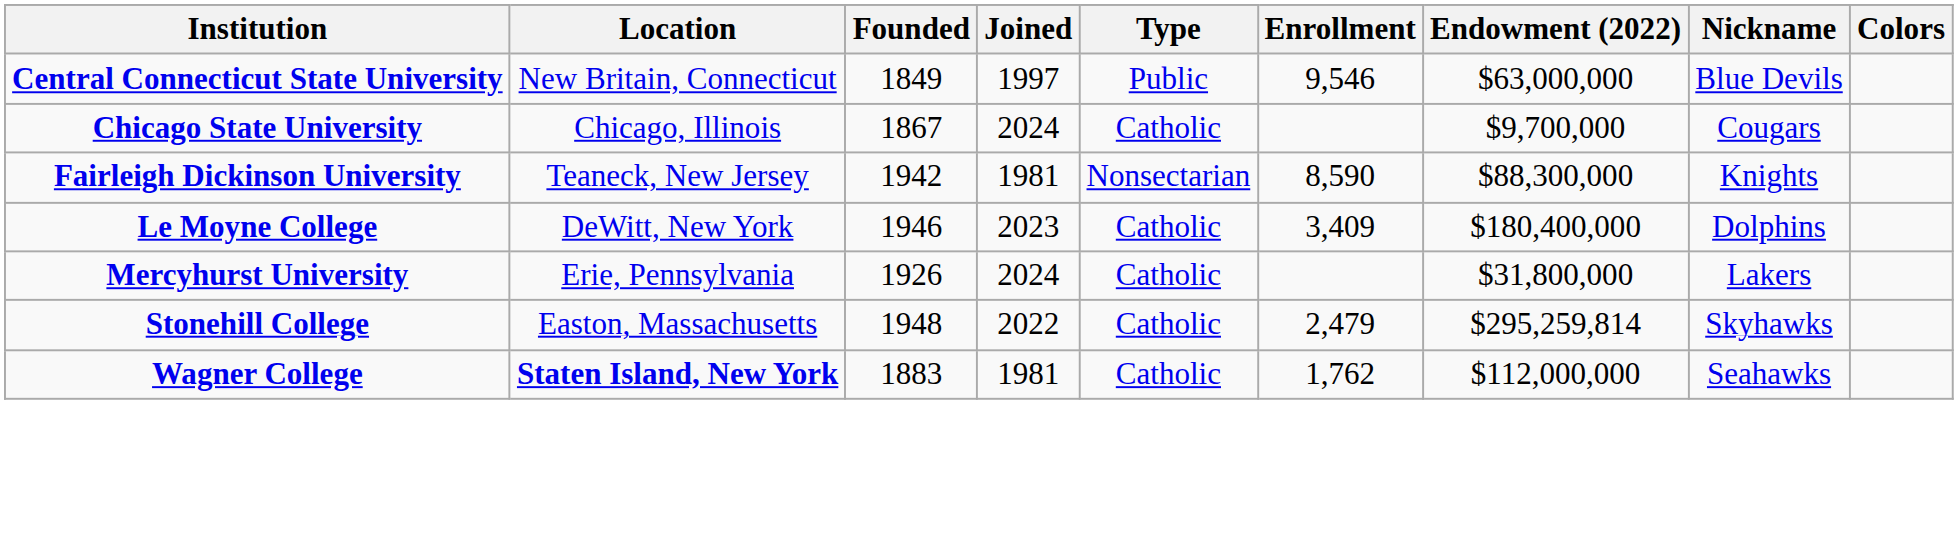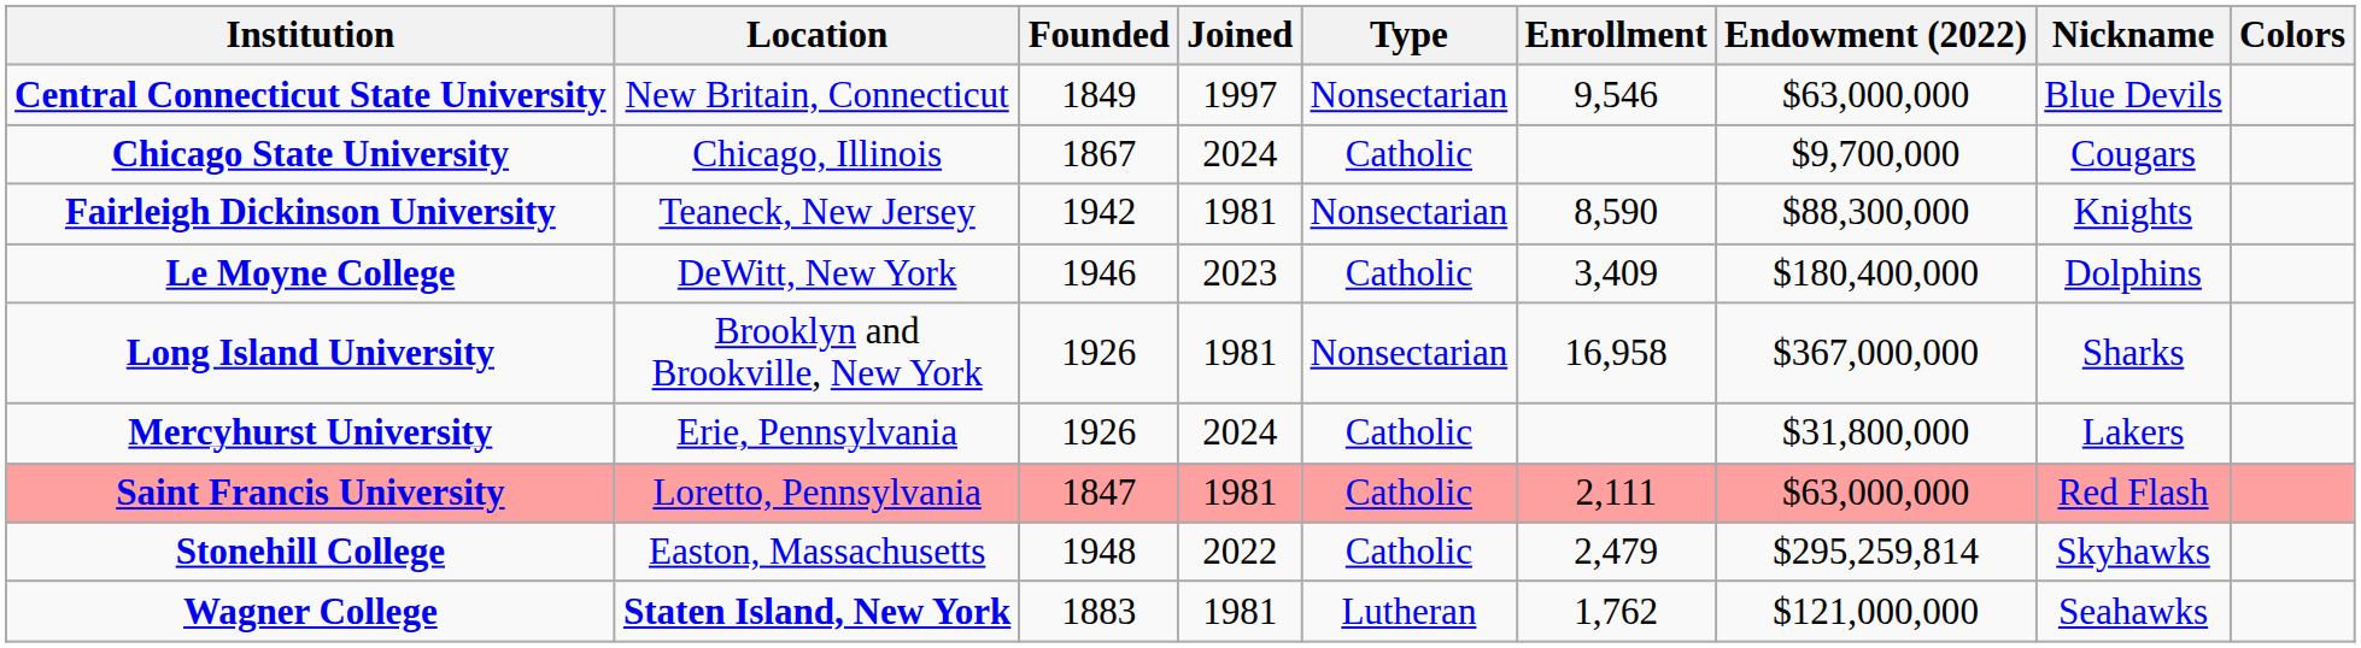Central Connecticut State University | Type: Public -> Nonsectarian
+ row: Long Island University | Brooklyn and Brookville, New York | 1926 | 1981 | Nonsectarian | 16,958 | $367,000,000 | Sharks
+ row: Saint Francis University | Loretto, Pennsylvania | 1847 | 1981 | Catholic | 2,111 | $63,000,000 | Red Flash
Wagner College | Type: Catholic -> Lutheran
Wagner College | Endowment (2022): $112,000,000 -> $121,000,000
